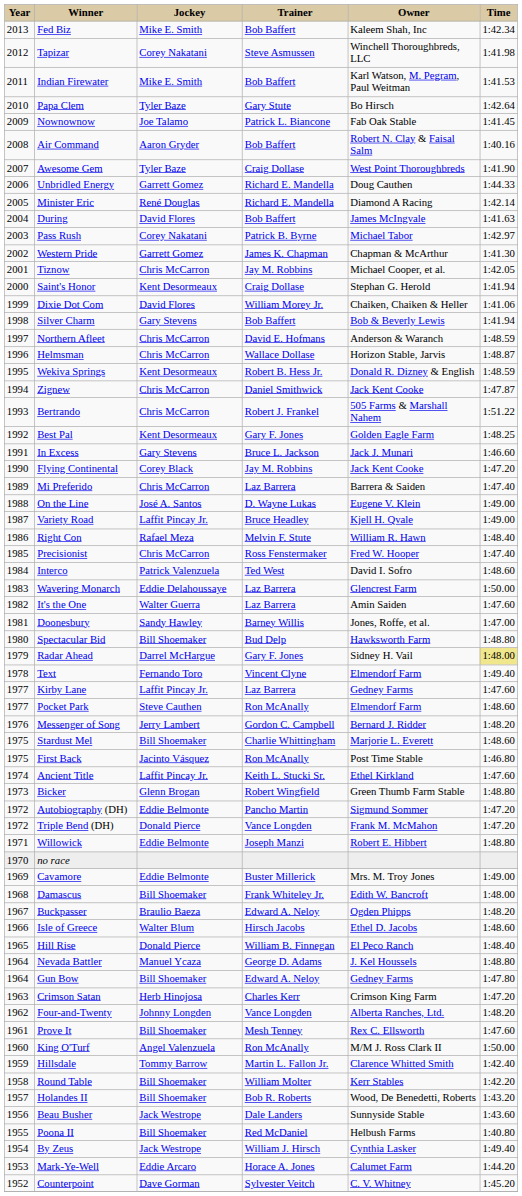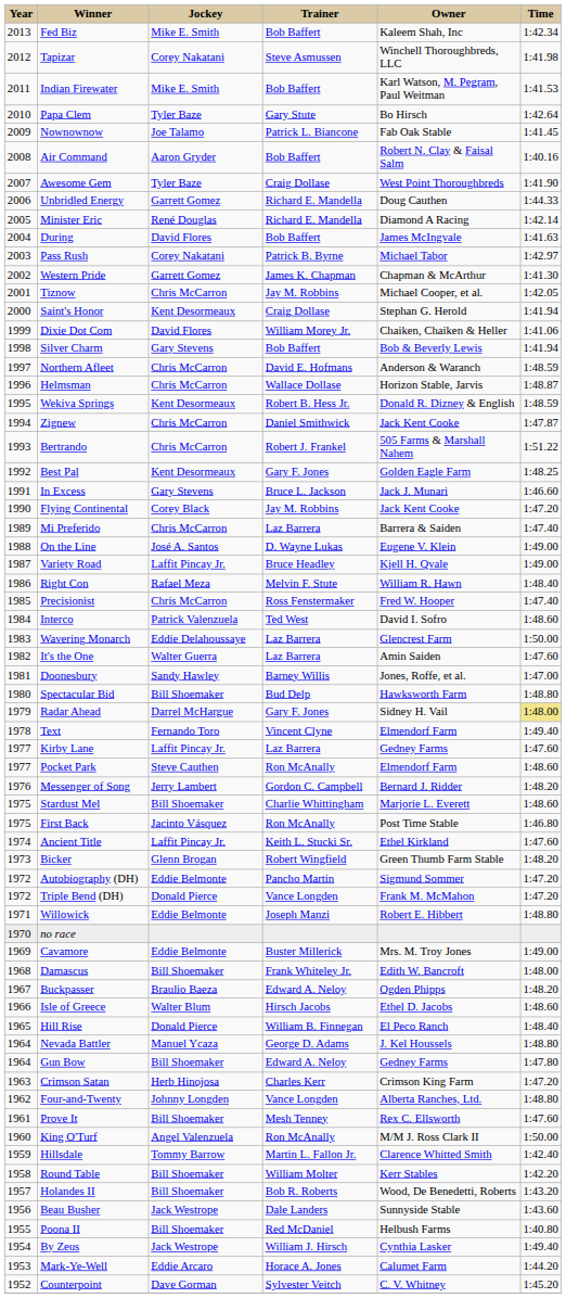Bicker | Time: 1:48.80 -> 1:48.20
Four-and-Twenty | Time: 1:48.20 -> 1:48.80
